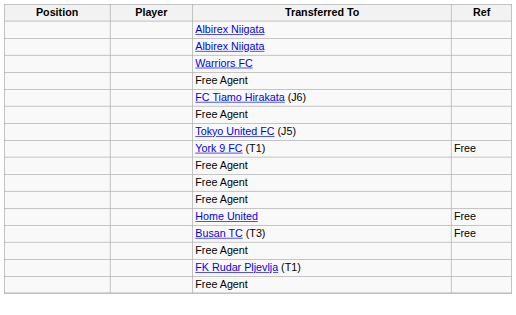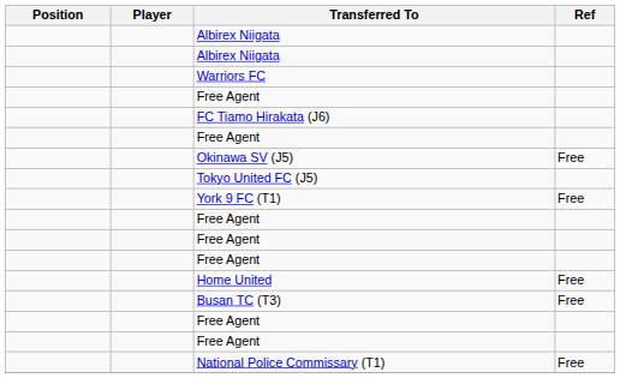+ row: Okinawa SV (J5) | Free
- row: FK Rudar Pljevlja (T1)
+ row: National Police Commissary (T1) | Free
